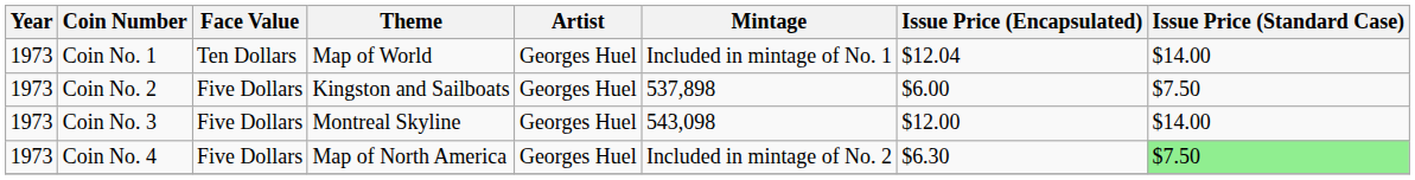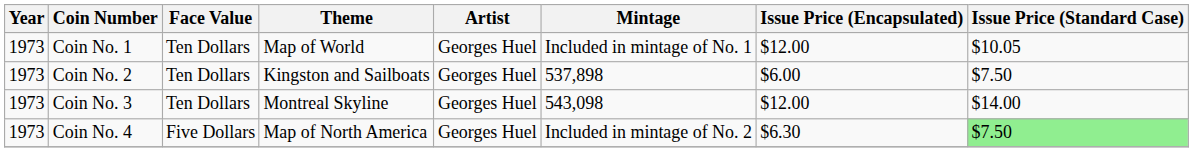Coin No. 1 | Issue Price (Encapsulated): $12.04 -> $12.00
Coin No. 1 | Issue Price (Standard Case): $14.00 -> $10.05
Coin No. 2 | Face Value: Five Dollars -> Ten Dollars
Coin No. 3 | Face Value: Five Dollars -> Ten Dollars
